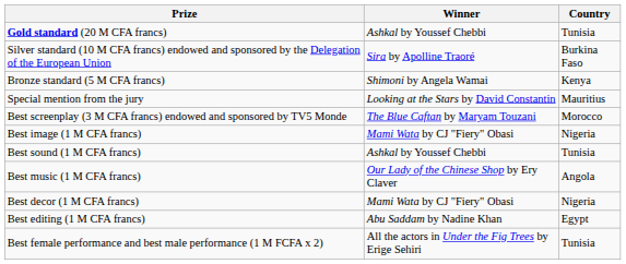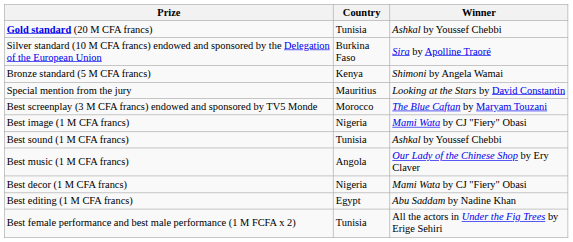columns swapped: Winner <-> Country
